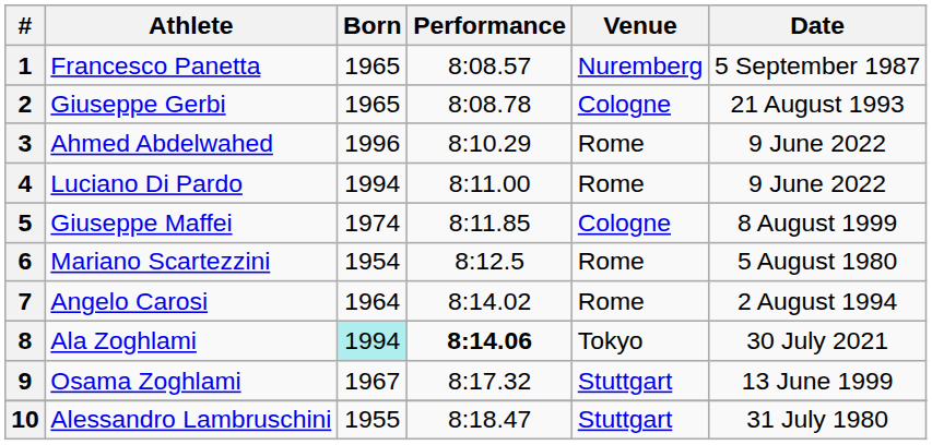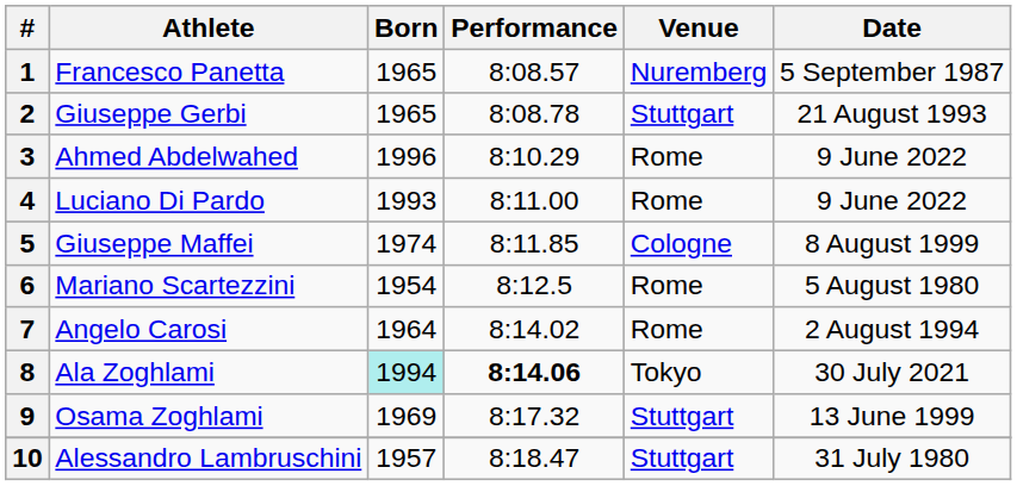2 | Venue: Cologne -> Stuttgart
4 | Born: 1994 -> 1993
9 | Born: 1967 -> 1969
10 | Born: 1955 -> 1957
